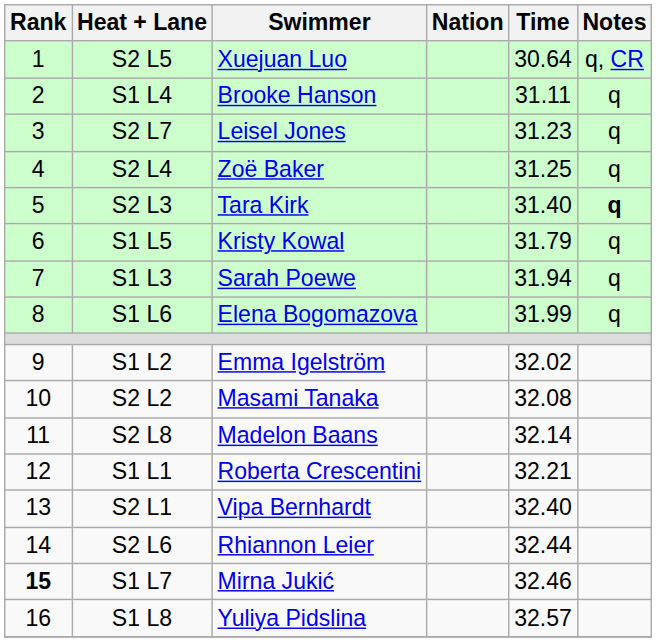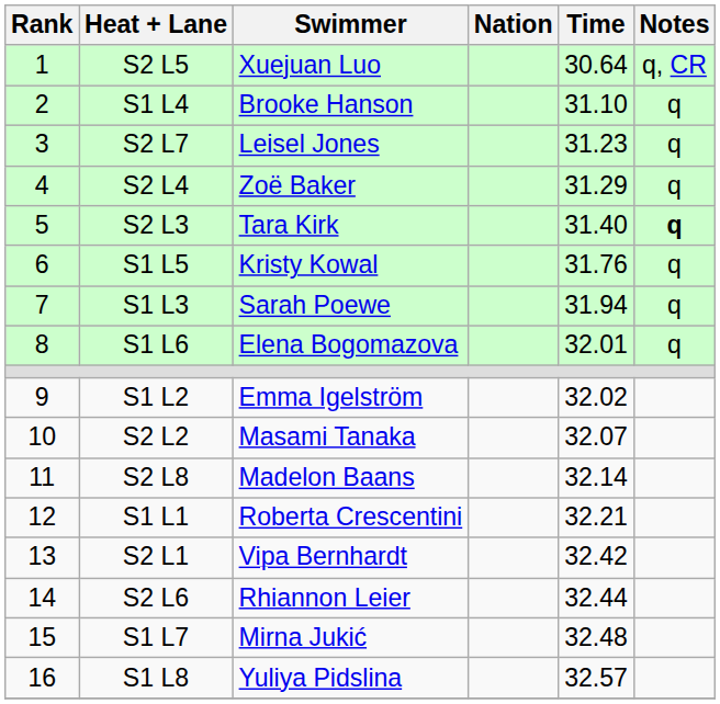S1 L4 | Time: 31.11 -> 31.10
S2 L4 | Time: 31.25 -> 31.29
S1 L5 | Time: 31.79 -> 31.76
S1 L6 | Time: 31.99 -> 32.01
S2 L2 | Time: 32.08 -> 32.07
S2 L1 | Time: 32.40 -> 32.42
S1 L7 | Rank: bold -> normal
S1 L7 | Time: 32.46 -> 32.48
